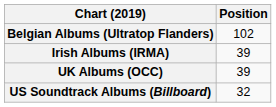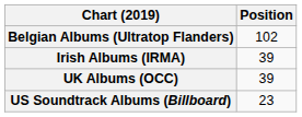US Soundtrack Albums (Billboard) | Position: 32 -> 23
